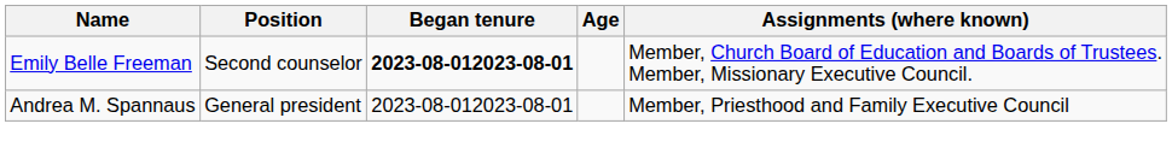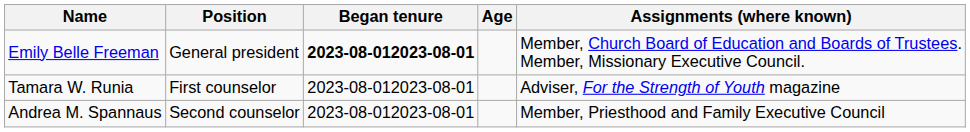Emily Belle Freeman | Position: Second counselor -> General president
+ row: Tamara W. Runia | First counselor | 2023-08-012023-08-01 | Adviser, For the Strength of Youth magazine
Andrea M. Spannaus | Position: General president -> Second counselor
